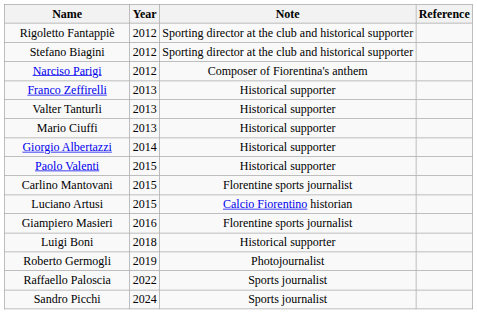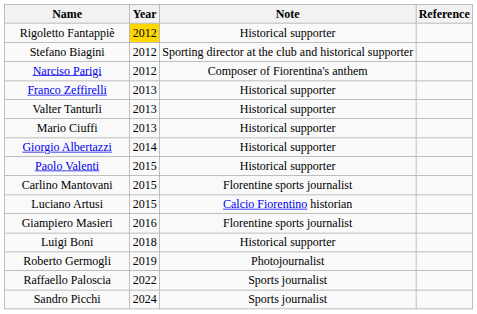Rigoletto Fantappiè | Year: no background -> gold background
Rigoletto Fantappiè | Note: Sporting director at the club and historical supporter -> Historical supporter
